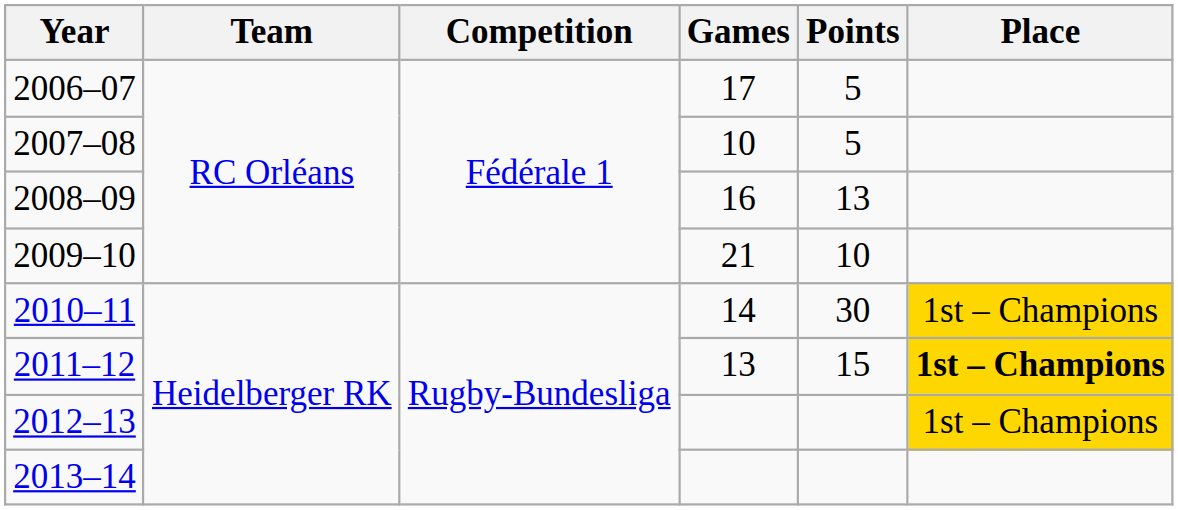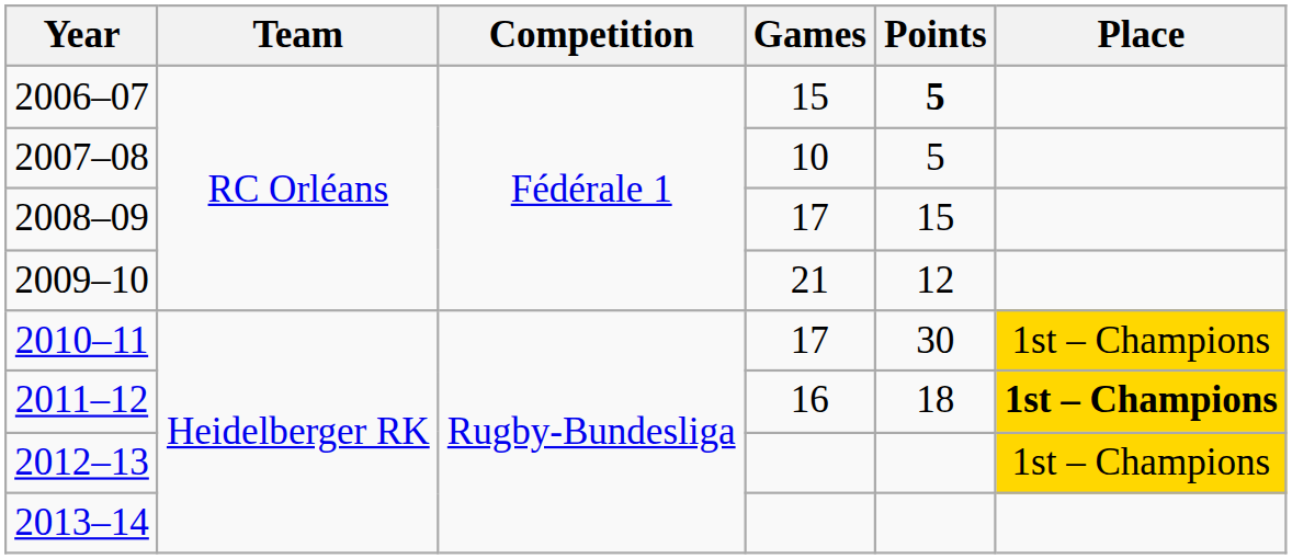2006–07 | Games: 17 -> 15
2006–07 | Points: normal -> bold
2008–09 | Games: 16 -> 17
2008–09 | Points: 13 -> 15
2009–10 | Points: 10 -> 12
2010–11 | Games: 14 -> 17
2011–12 | Games: 13 -> 16
2011–12 | Points: 15 -> 18
